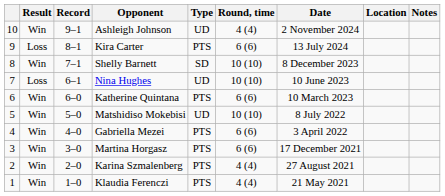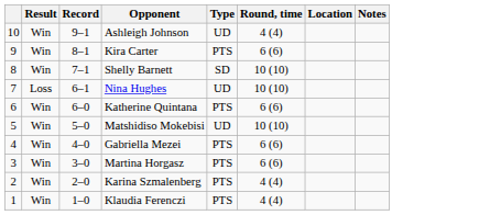- column: Date | 2 November 2024 | 13 July 2024 | 8 December 2023 | 10 June 2023 | 10 March 2023 | 8 July 2022 | 3 April 2022 | 17 December 2021 | 27 August 2021 | 21 May 2021
Kira Carter | Result: Loss -> Win
